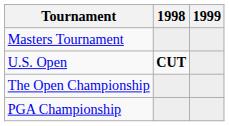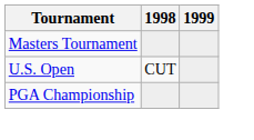U.S. Open | 1998: bold -> normal
- row: The Open Championship
